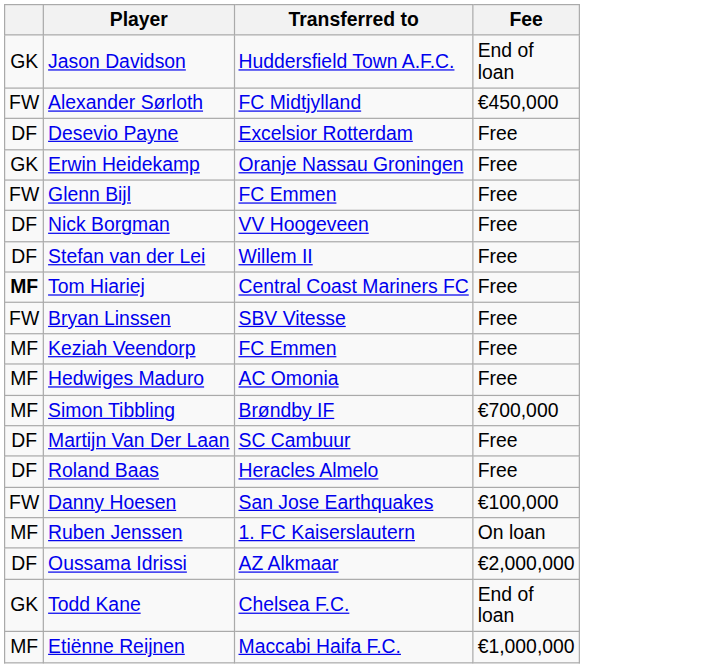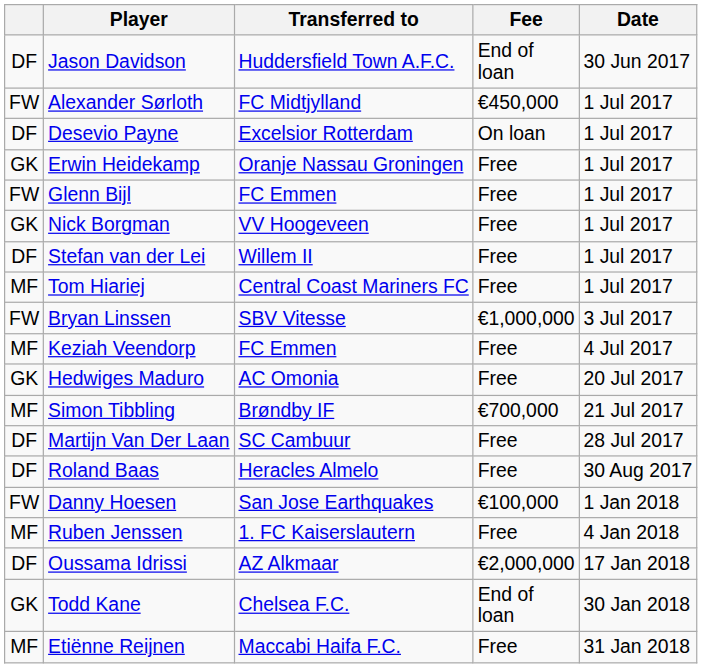+ column: Date | 30 Jun 2017 | 1 Jul 2017 | 1 Jul 2017 | 1 Jul 2017 | 1 Jul 2017 | 1 Jul 2017 | 1 Jul 2017 | 1 Jul 2017 | 3 Jul 2017 | 4 Jul 2017 | 20 Jul 2017 | 21 Jul 2017 | 28 Jul 2017 | 30 Aug 2017 | 1 Jan 2018 | 4 Jan 2018 | 17 Jan 2018 | 30 Jan 2018 | 31 Jan 2018
Jason Davidson | column 1: GK -> DF
Desevio Payne | Fee: Free -> On loan
Nick Borgman | column 1: DF -> GK
Tom Hiariej | column 1: bold -> normal
Bryan Linssen | Fee: Free -> €1,000,000
Hedwiges Maduro | column 1: MF -> GK
Ruben Jenssen | Fee: On loan -> Free
Etiënne Reijnen | Fee: €1,000,000 -> Free
